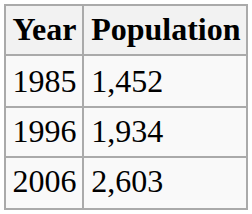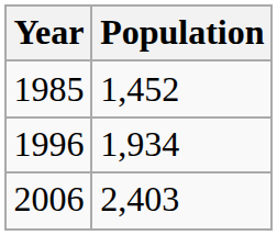2006 | Population: 2,603 -> 2,403
